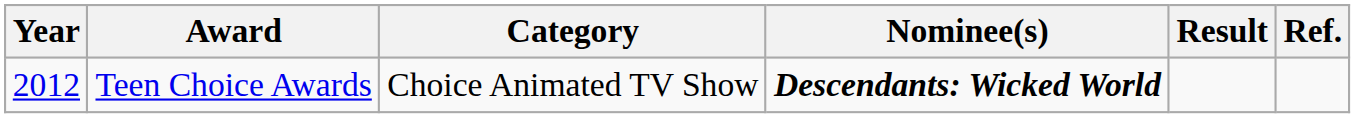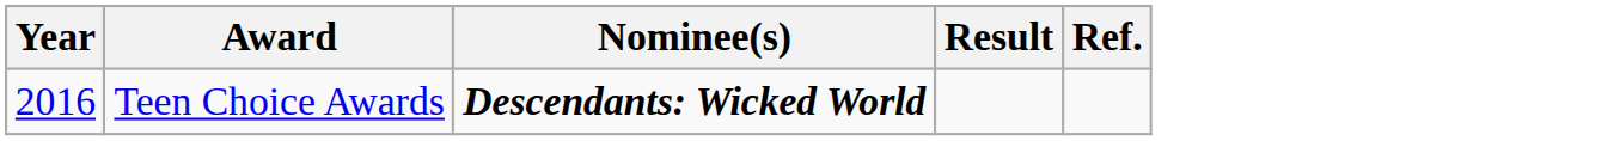- column: Category | Choice Animated TV Show
Teen Choice Awards | Year: 2012 -> 2016
